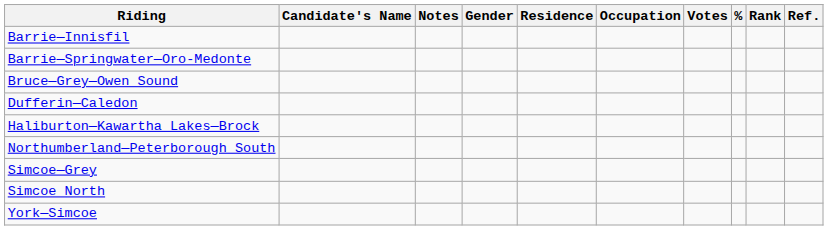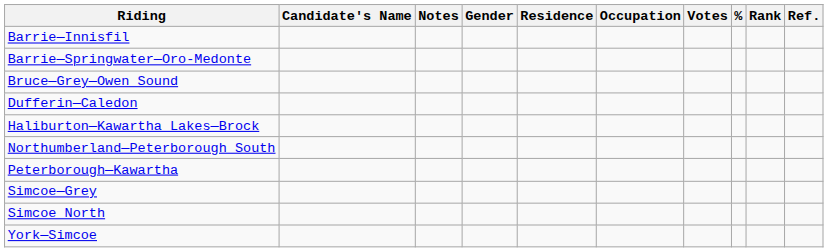+ row: Peterborough—Kawartha
